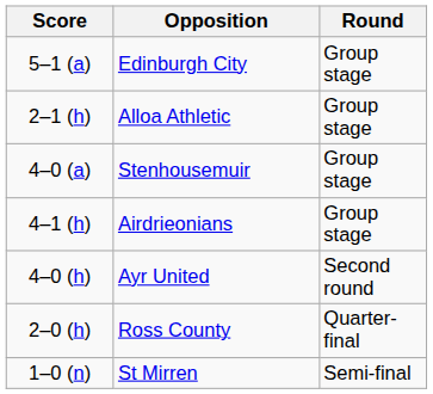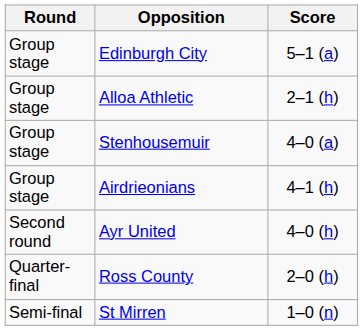columns swapped: Round <-> Score
